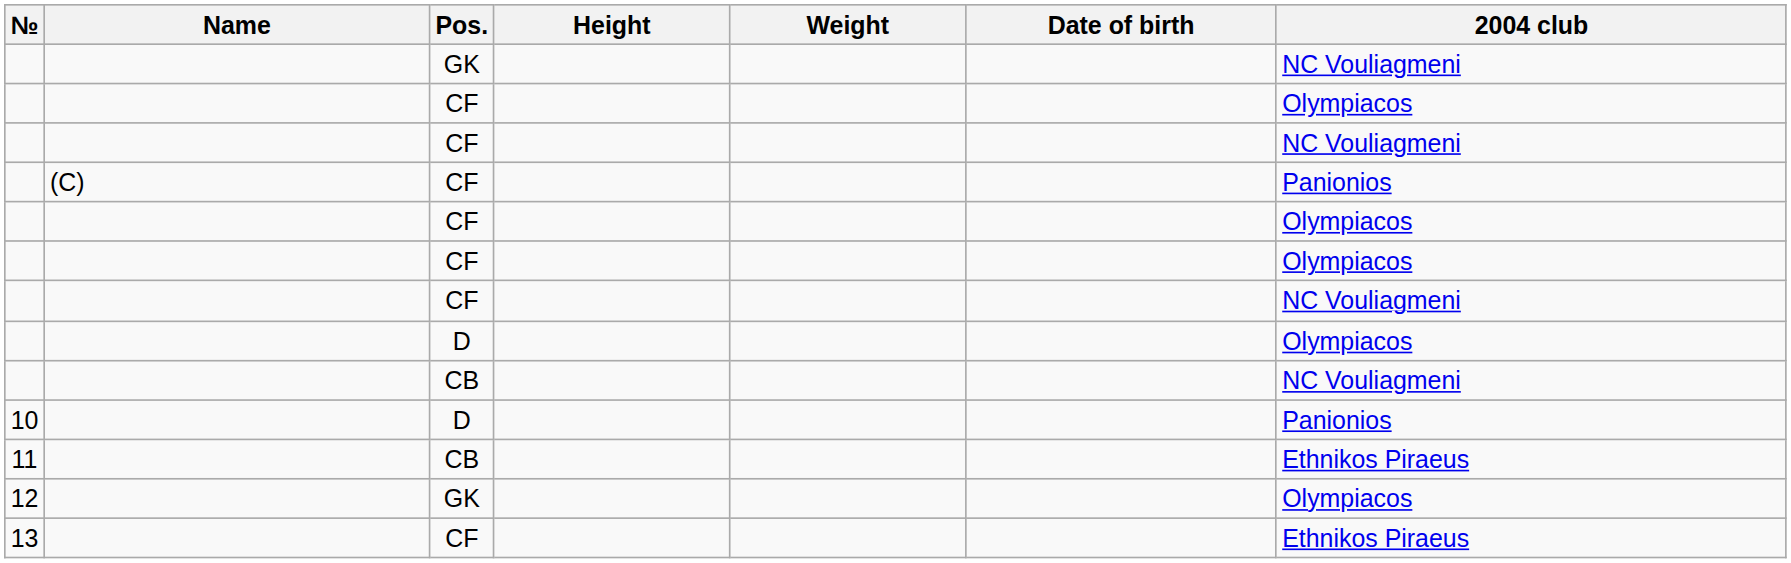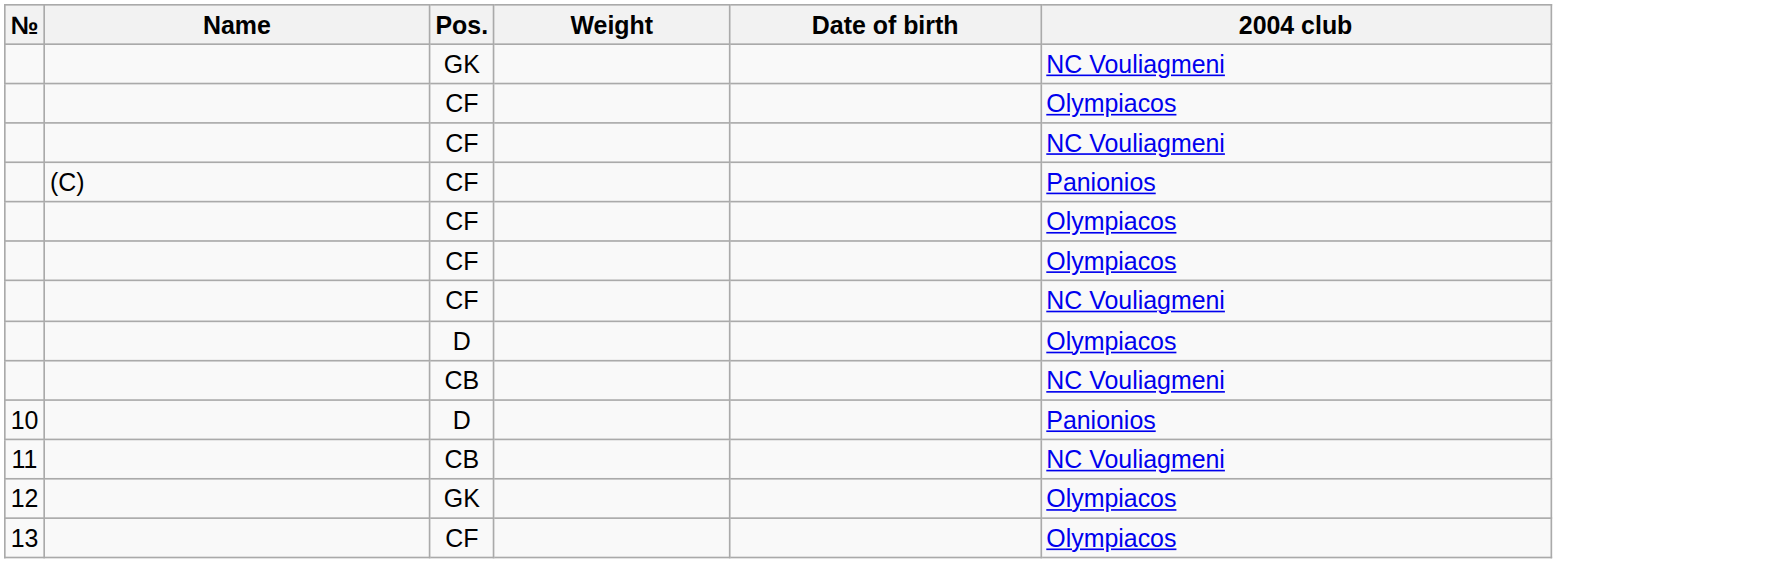- column: Height
11 | 2004 club: Ethnikos Piraeus -> NC Vouliagmeni
13 | 2004 club: Ethnikos Piraeus -> Olympiacos
